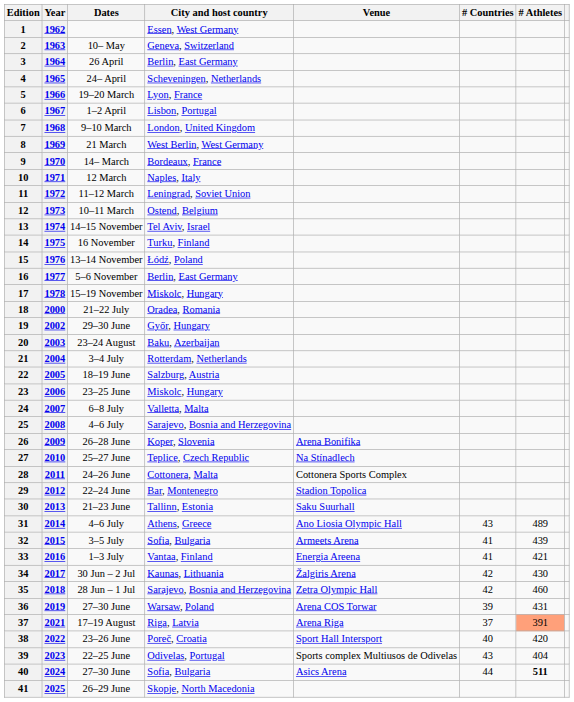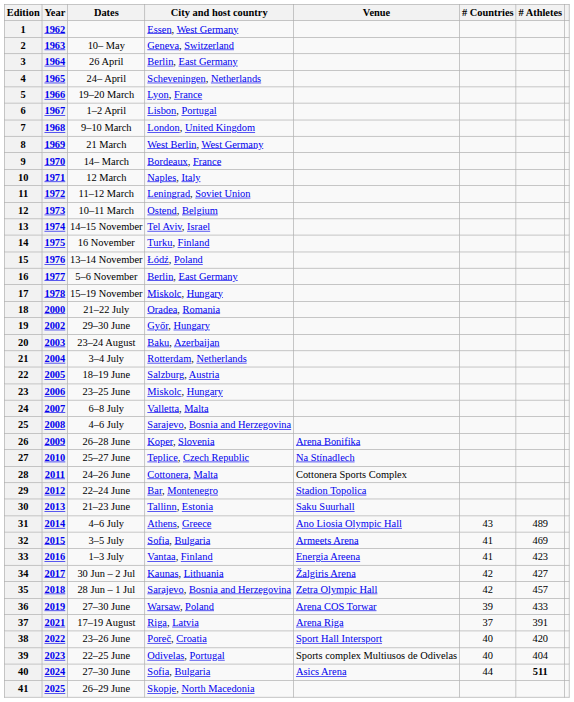3–5 July | # Athletes: 439 -> 469
1–3 July | # Athletes: 421 -> 423
30 Jun – 2 Jul | # Athletes: 430 -> 427
28 Jun – 1 Jul | # Athletes: 460 -> 457
27–30 June / Warsaw, Poland | # Athletes: 431 -> 433
17–19 August | # Athletes: lightsalmon background -> no background
22–25 June | # Countries: 43 -> 40
